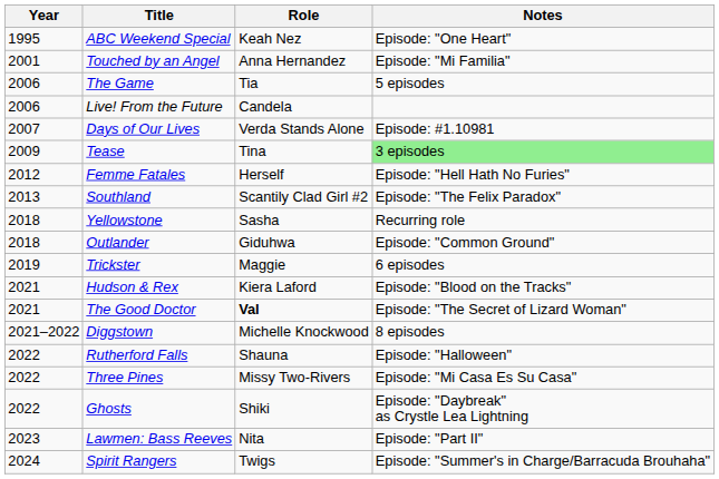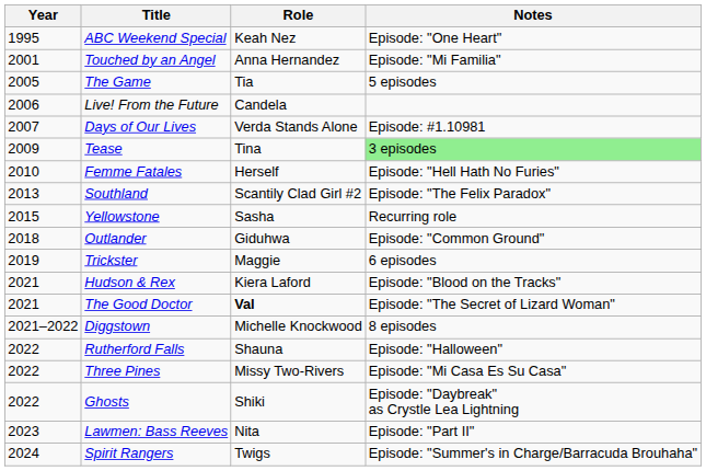The Game | Year: 2006 -> 2005
Femme Fatales | Year: 2012 -> 2010
Yellowstone | Year: 2018 -> 2015
